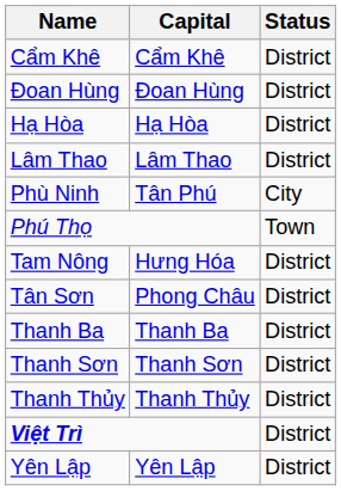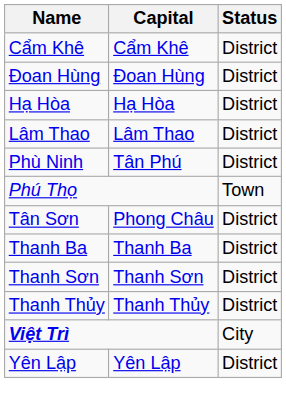Phù Ninh | Status: City -> District
- row: Tam Nông | Hưng Hóa | District
Việt Trì | Status: District -> City
